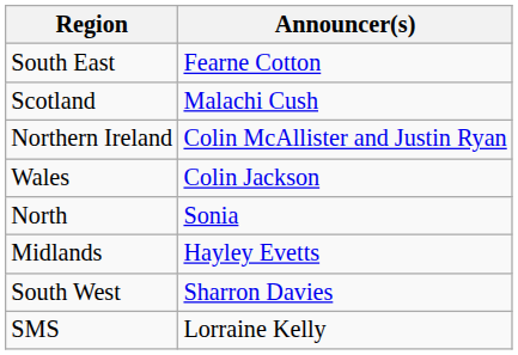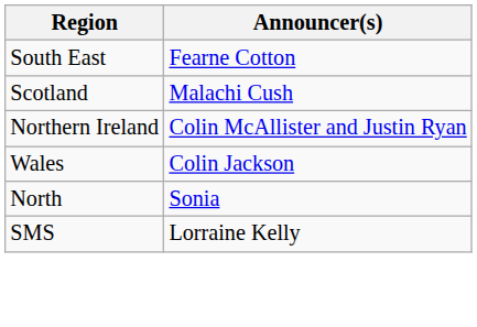- row: Midlands | Hayley Evetts
- row: South West | Sharron Davies
